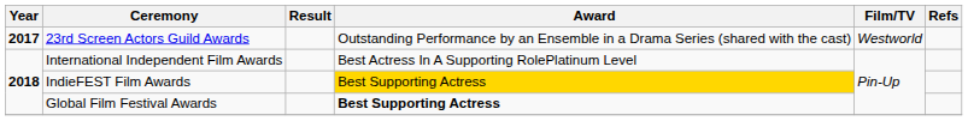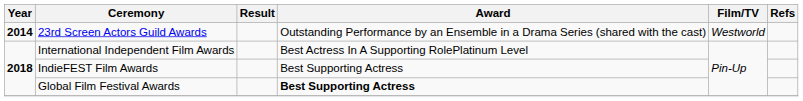23rd Screen Actors Guild Awards | Year: 2017 -> 2014
IndieFEST Film Awards | Award: gold background -> no background
